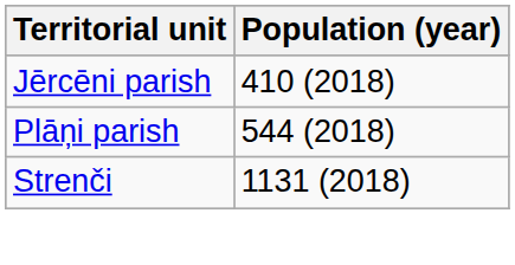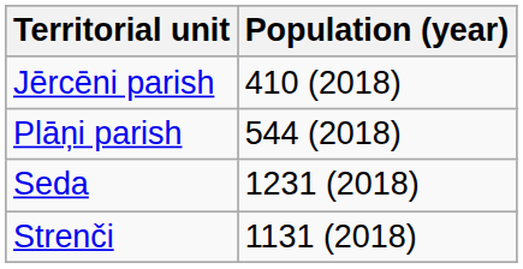+ row: Seda | 1231 (2018)
